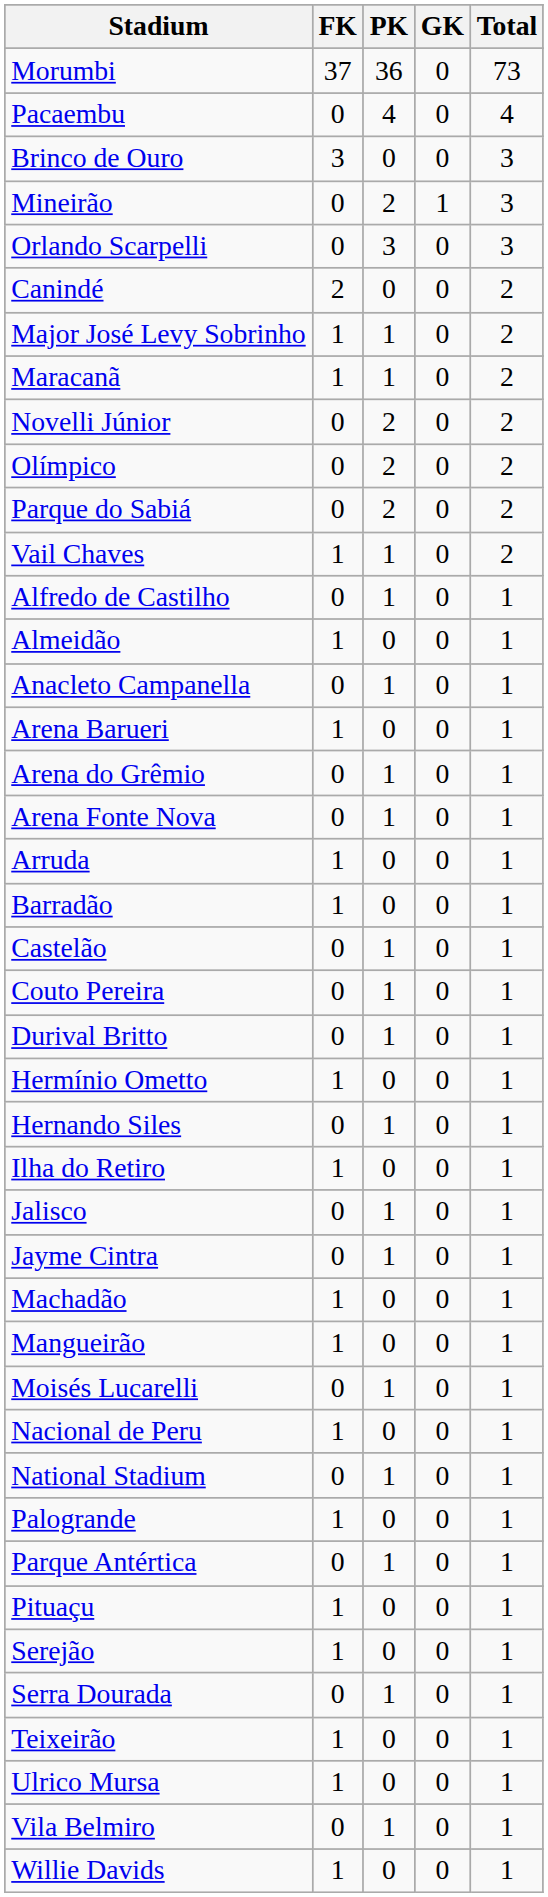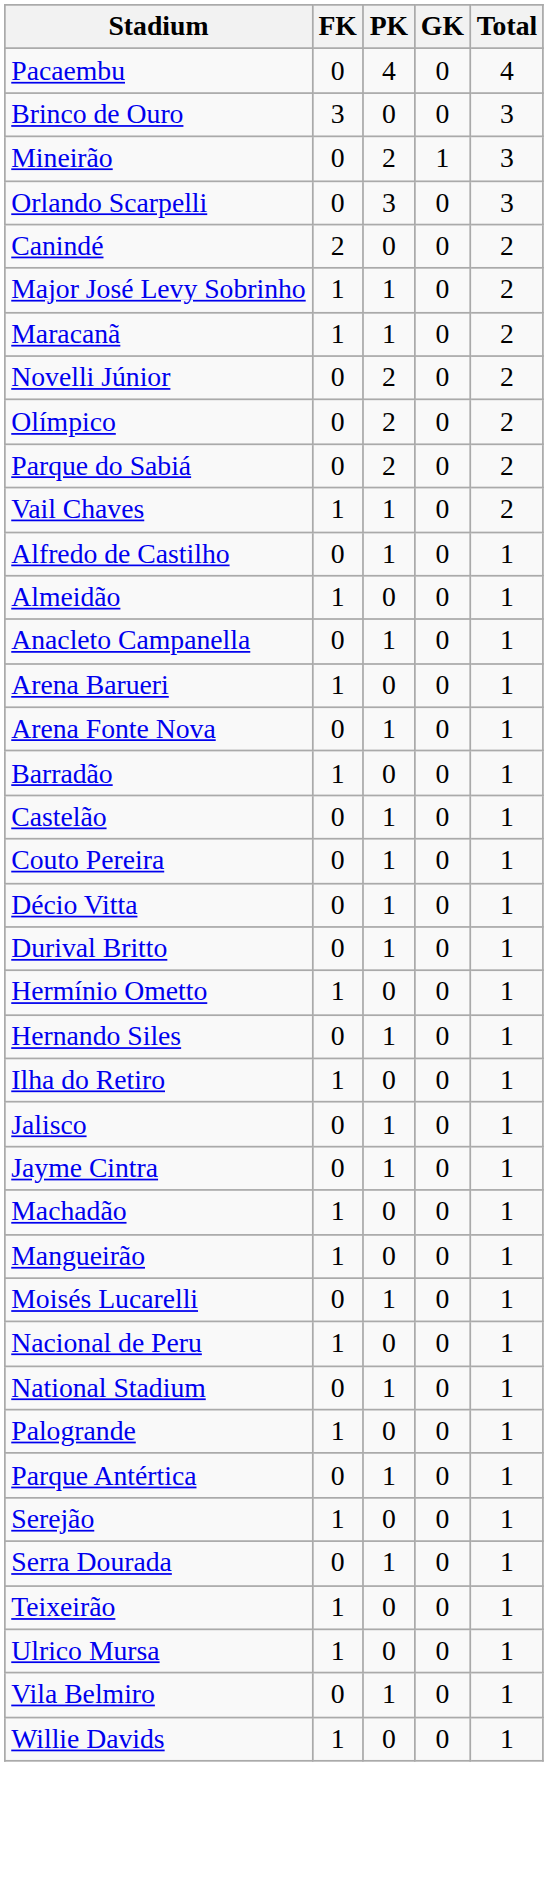- row: Morumbi | 37 | 36 | 0 | 73
- row: Arena do Grêmio | 0 | 1 | 0 | 1
- row: Arruda | 1 | 0 | 0 | 1
+ row: Décio Vitta | 0 | 1 | 0 | 1
- row: Pituaçu | 1 | 0 | 0 | 1
